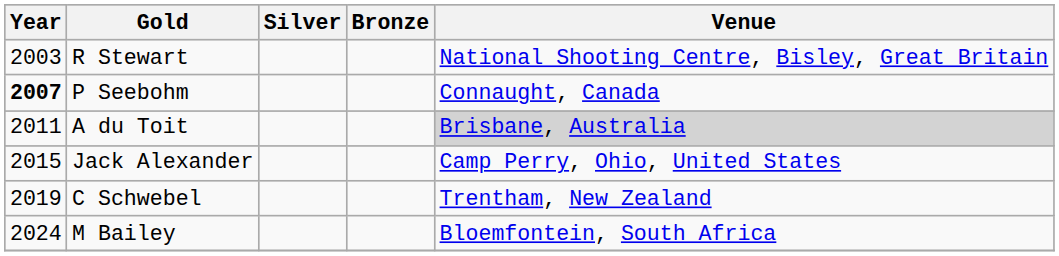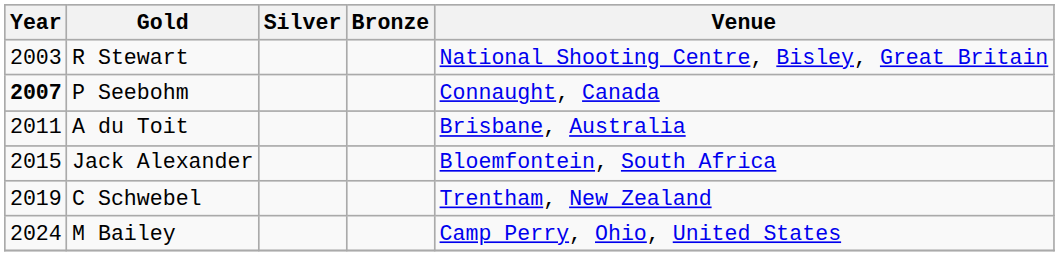A du Toit | Venue: lightgrey background -> no background
Jack Alexander | Venue: Camp Perry, Ohio, United States -> Bloemfontein, South Africa
M Bailey | Venue: Bloemfontein, South Africa -> Camp Perry, Ohio, United States
